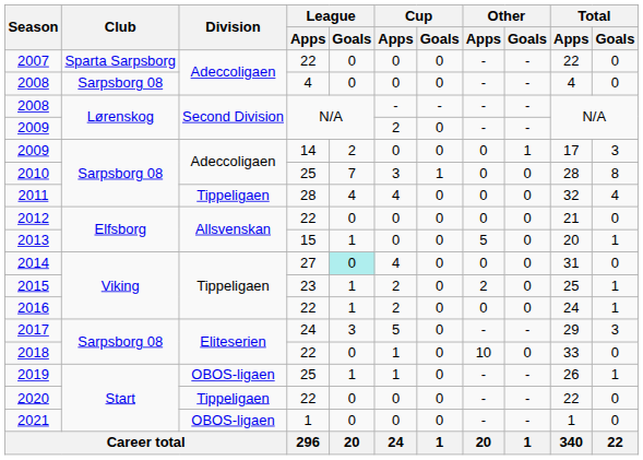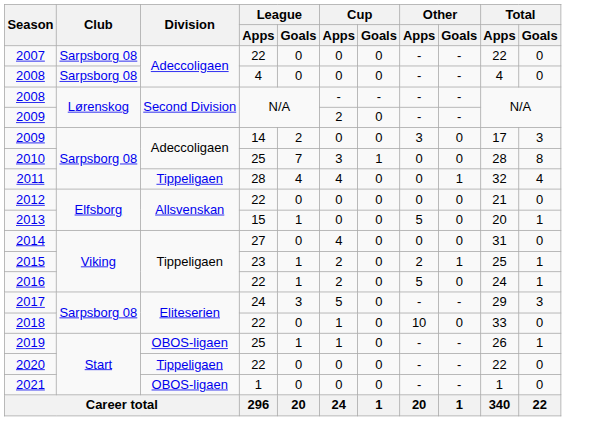2007 | Club: Sparta Sarpsborg -> Sarpsborg 08
2009 / 14 | Other / Apps: 0 -> 3
2009 / 14 | Other / Goals: 1 -> 0
2011 | Other / Goals: 0 -> 1
2014 | League / Goals: paleturquoise background -> no background
2015 | Other / Goals: 0 -> 1
2016 | Other / Apps: 0 -> 5
